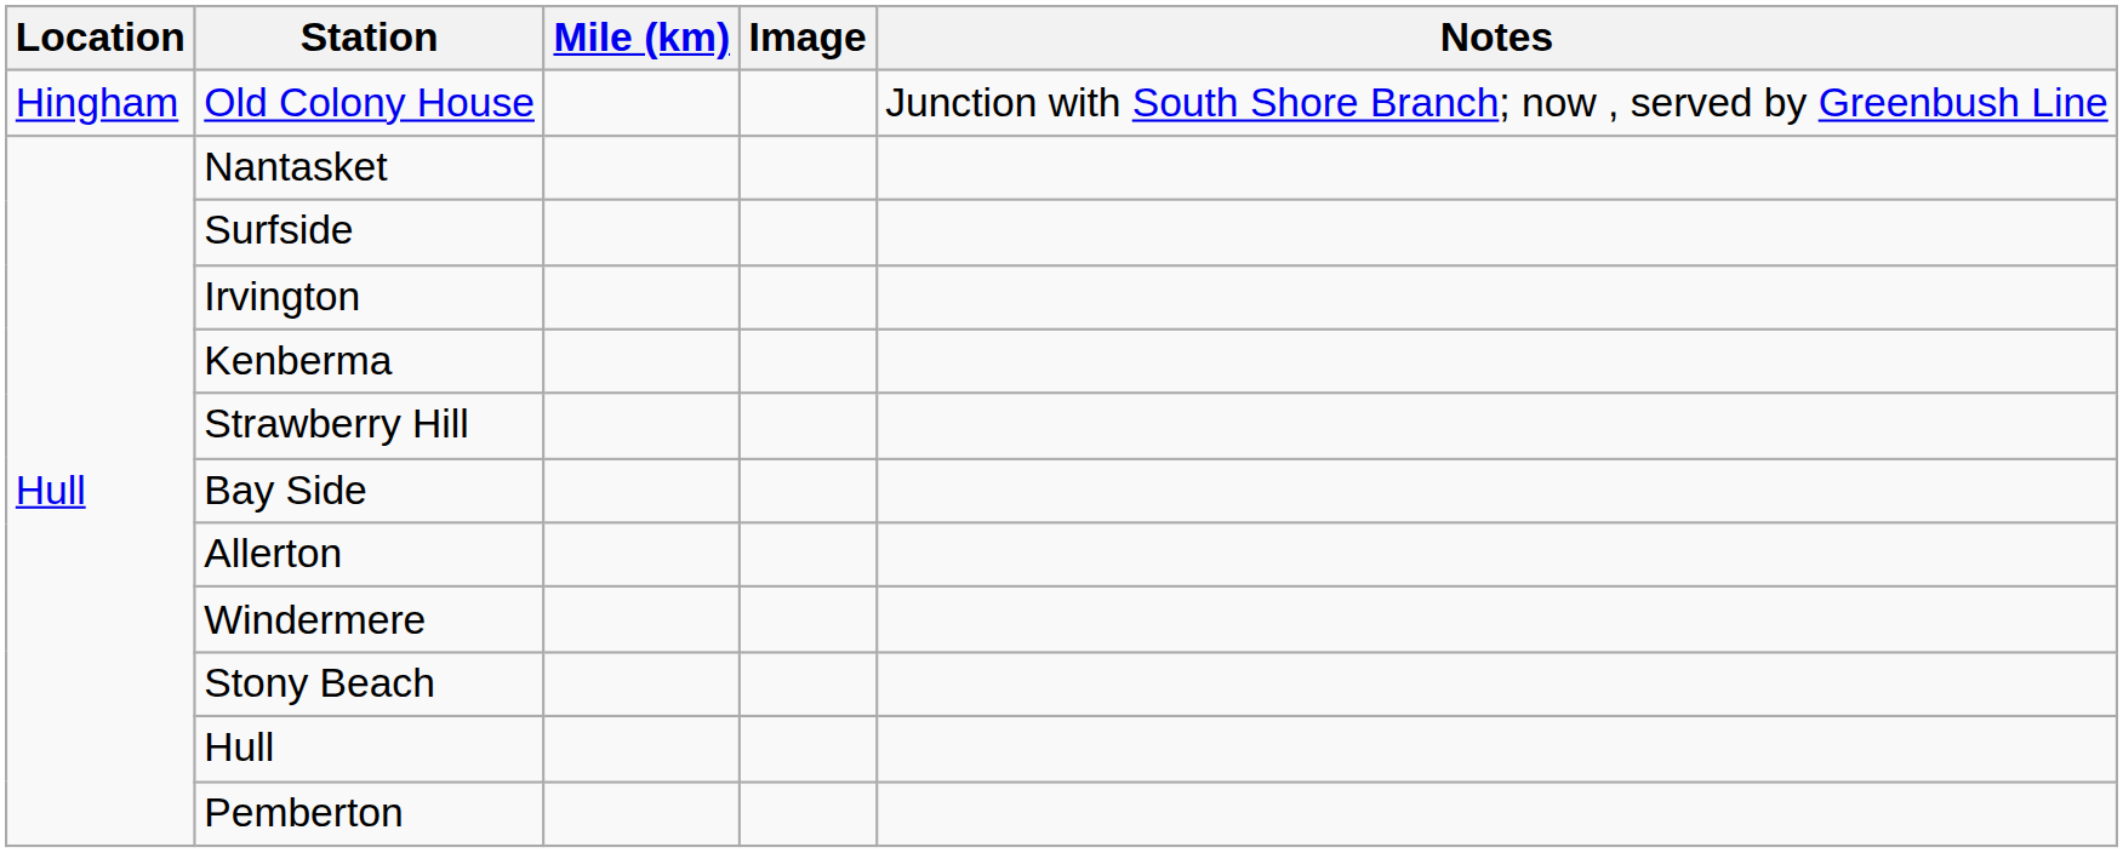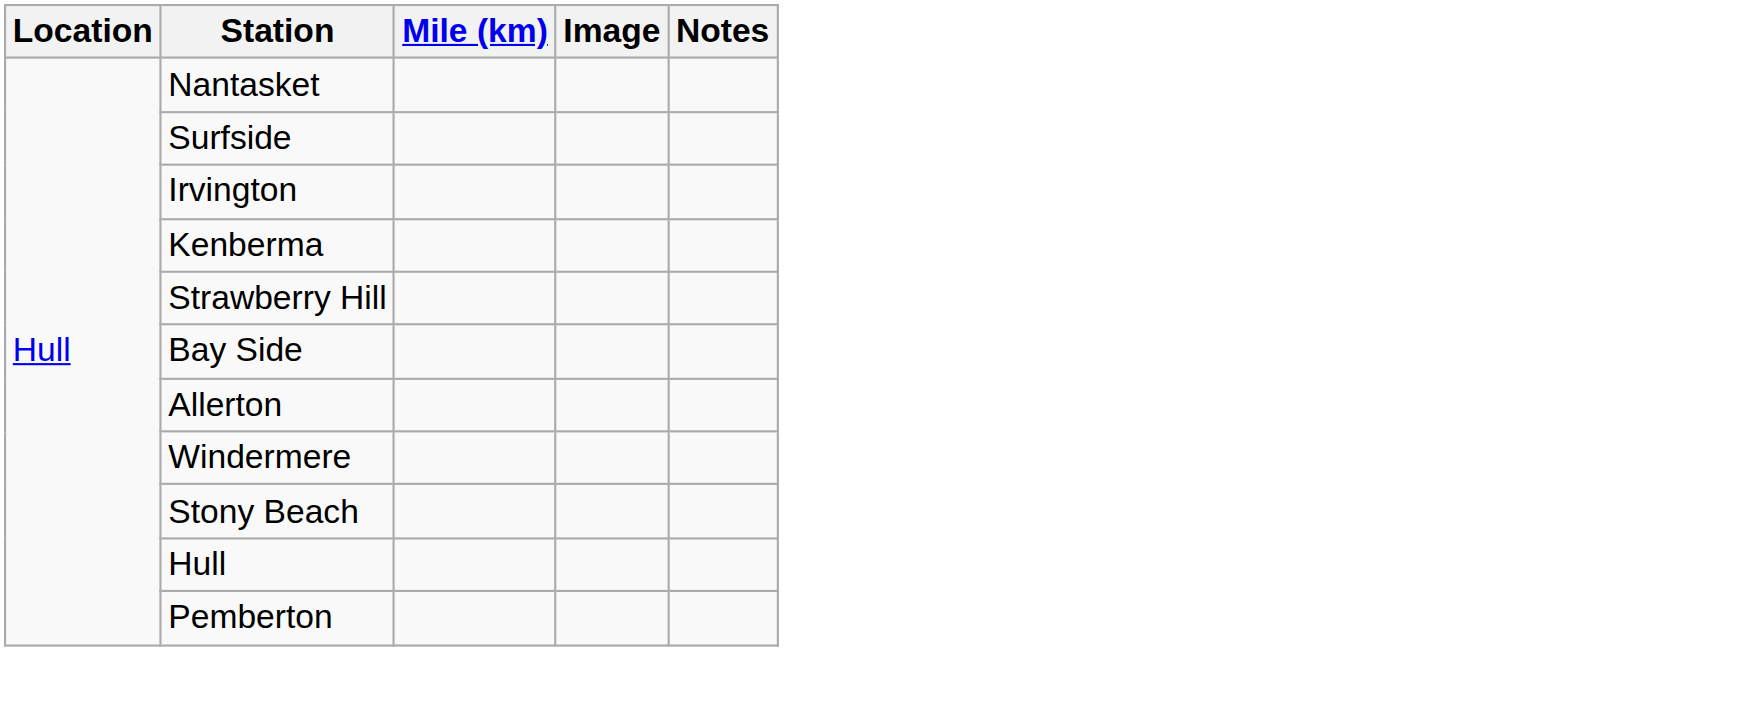- row: Hingham | Old Colony House | Junction with South Shore Branch; now , served by Greenbush Line
